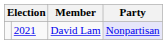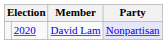David Lam | column 2: 2021 -> 2020
